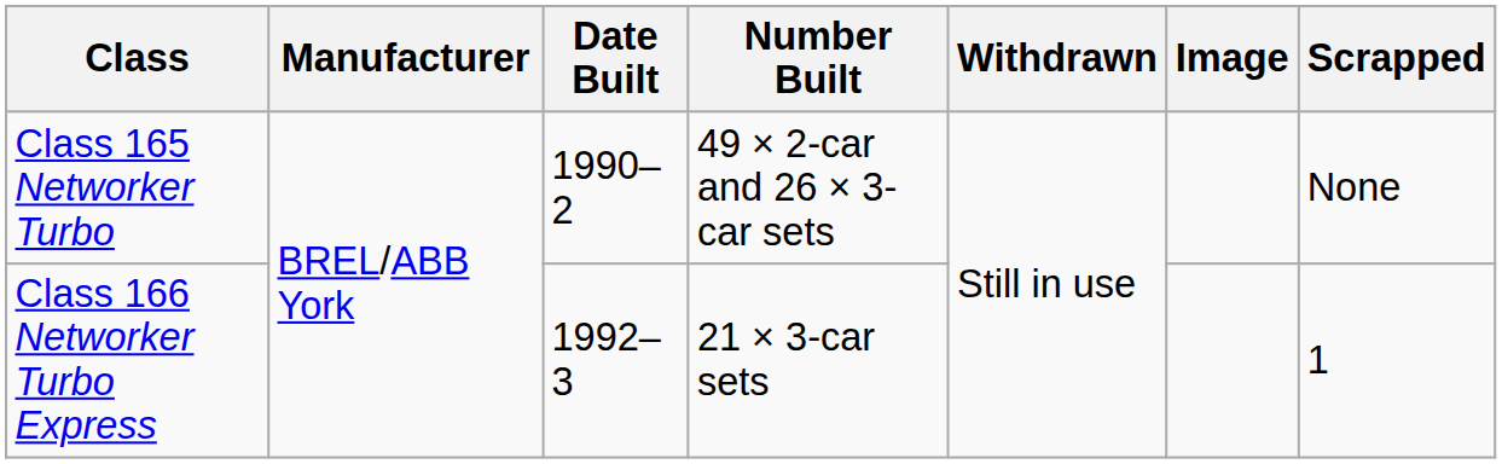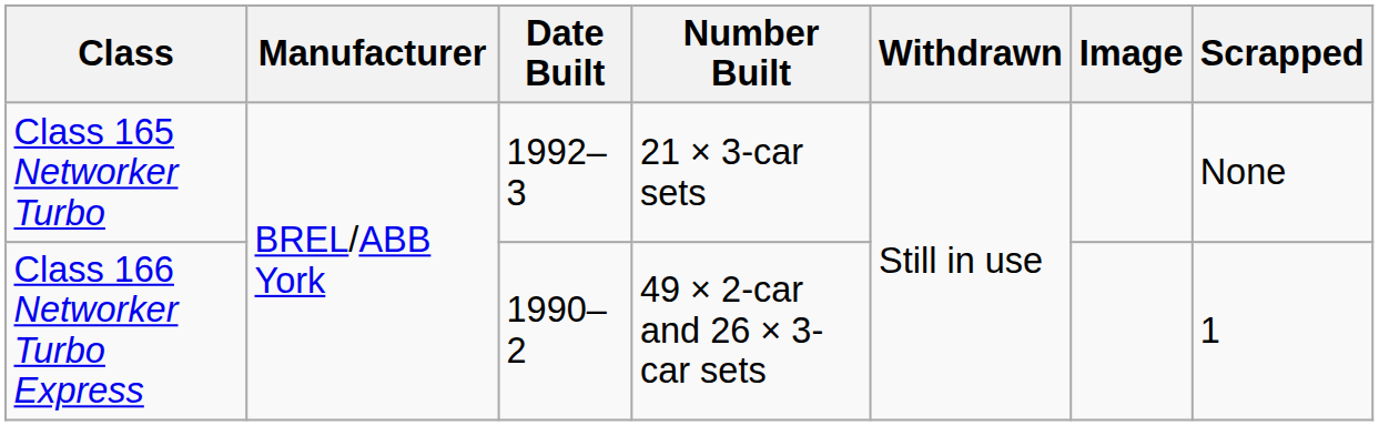Class 165 Networker Turbo | Date Built: 1990–2 -> 1992–3
Class 165 Networker Turbo | Number Built: 49 × 2-car and 26 × 3-car sets -> 21 × 3-car sets
Class 166 Networker Turbo Express | Date Built: 1992–3 -> 1990–2
Class 166 Networker Turbo Express | Number Built: 21 × 3-car sets -> 49 × 2-car and 26 × 3-car sets
